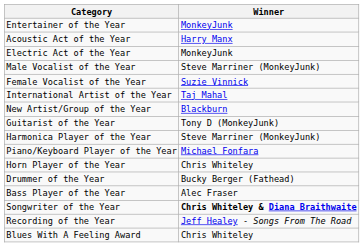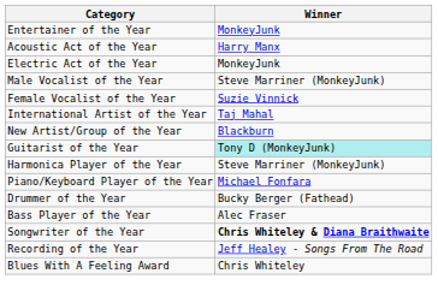Guitarist of the Year | Winner: no background -> paleturquoise background
- row: Horn Player of the Year | Chris Whiteley
